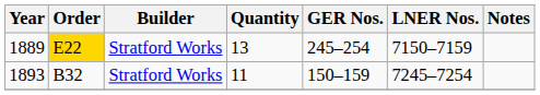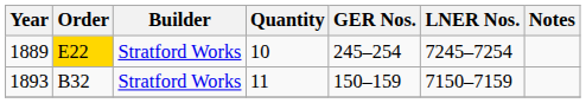1889 | Quantity: 13 -> 10
1889 | LNER Nos.: 7150–7159 -> 7245–7254
1893 | LNER Nos.: 7245–7254 -> 7150–7159
